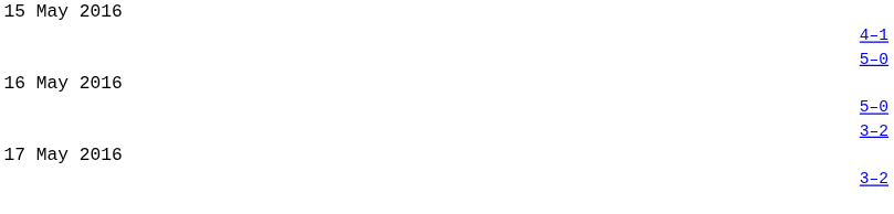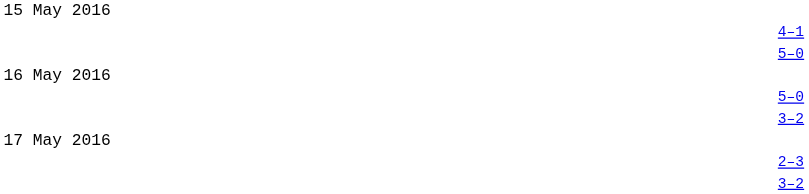+ row: 2–3
